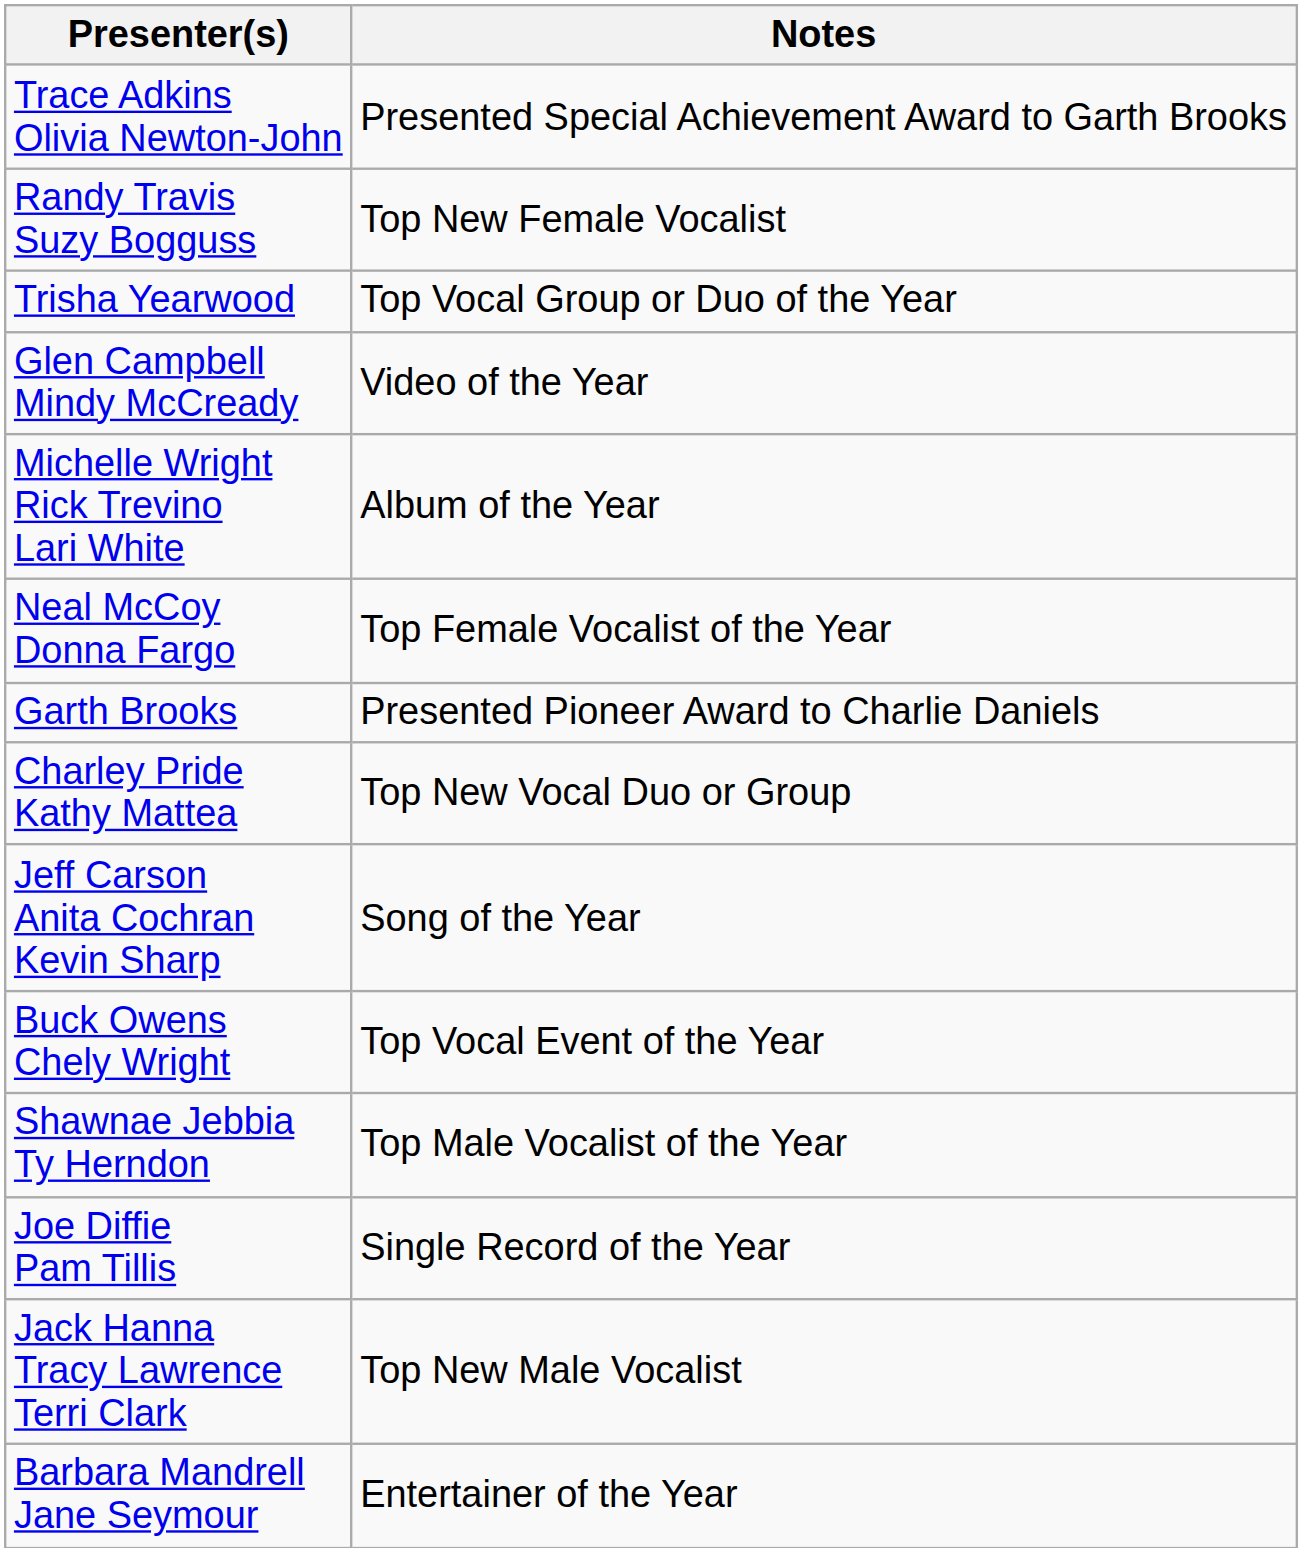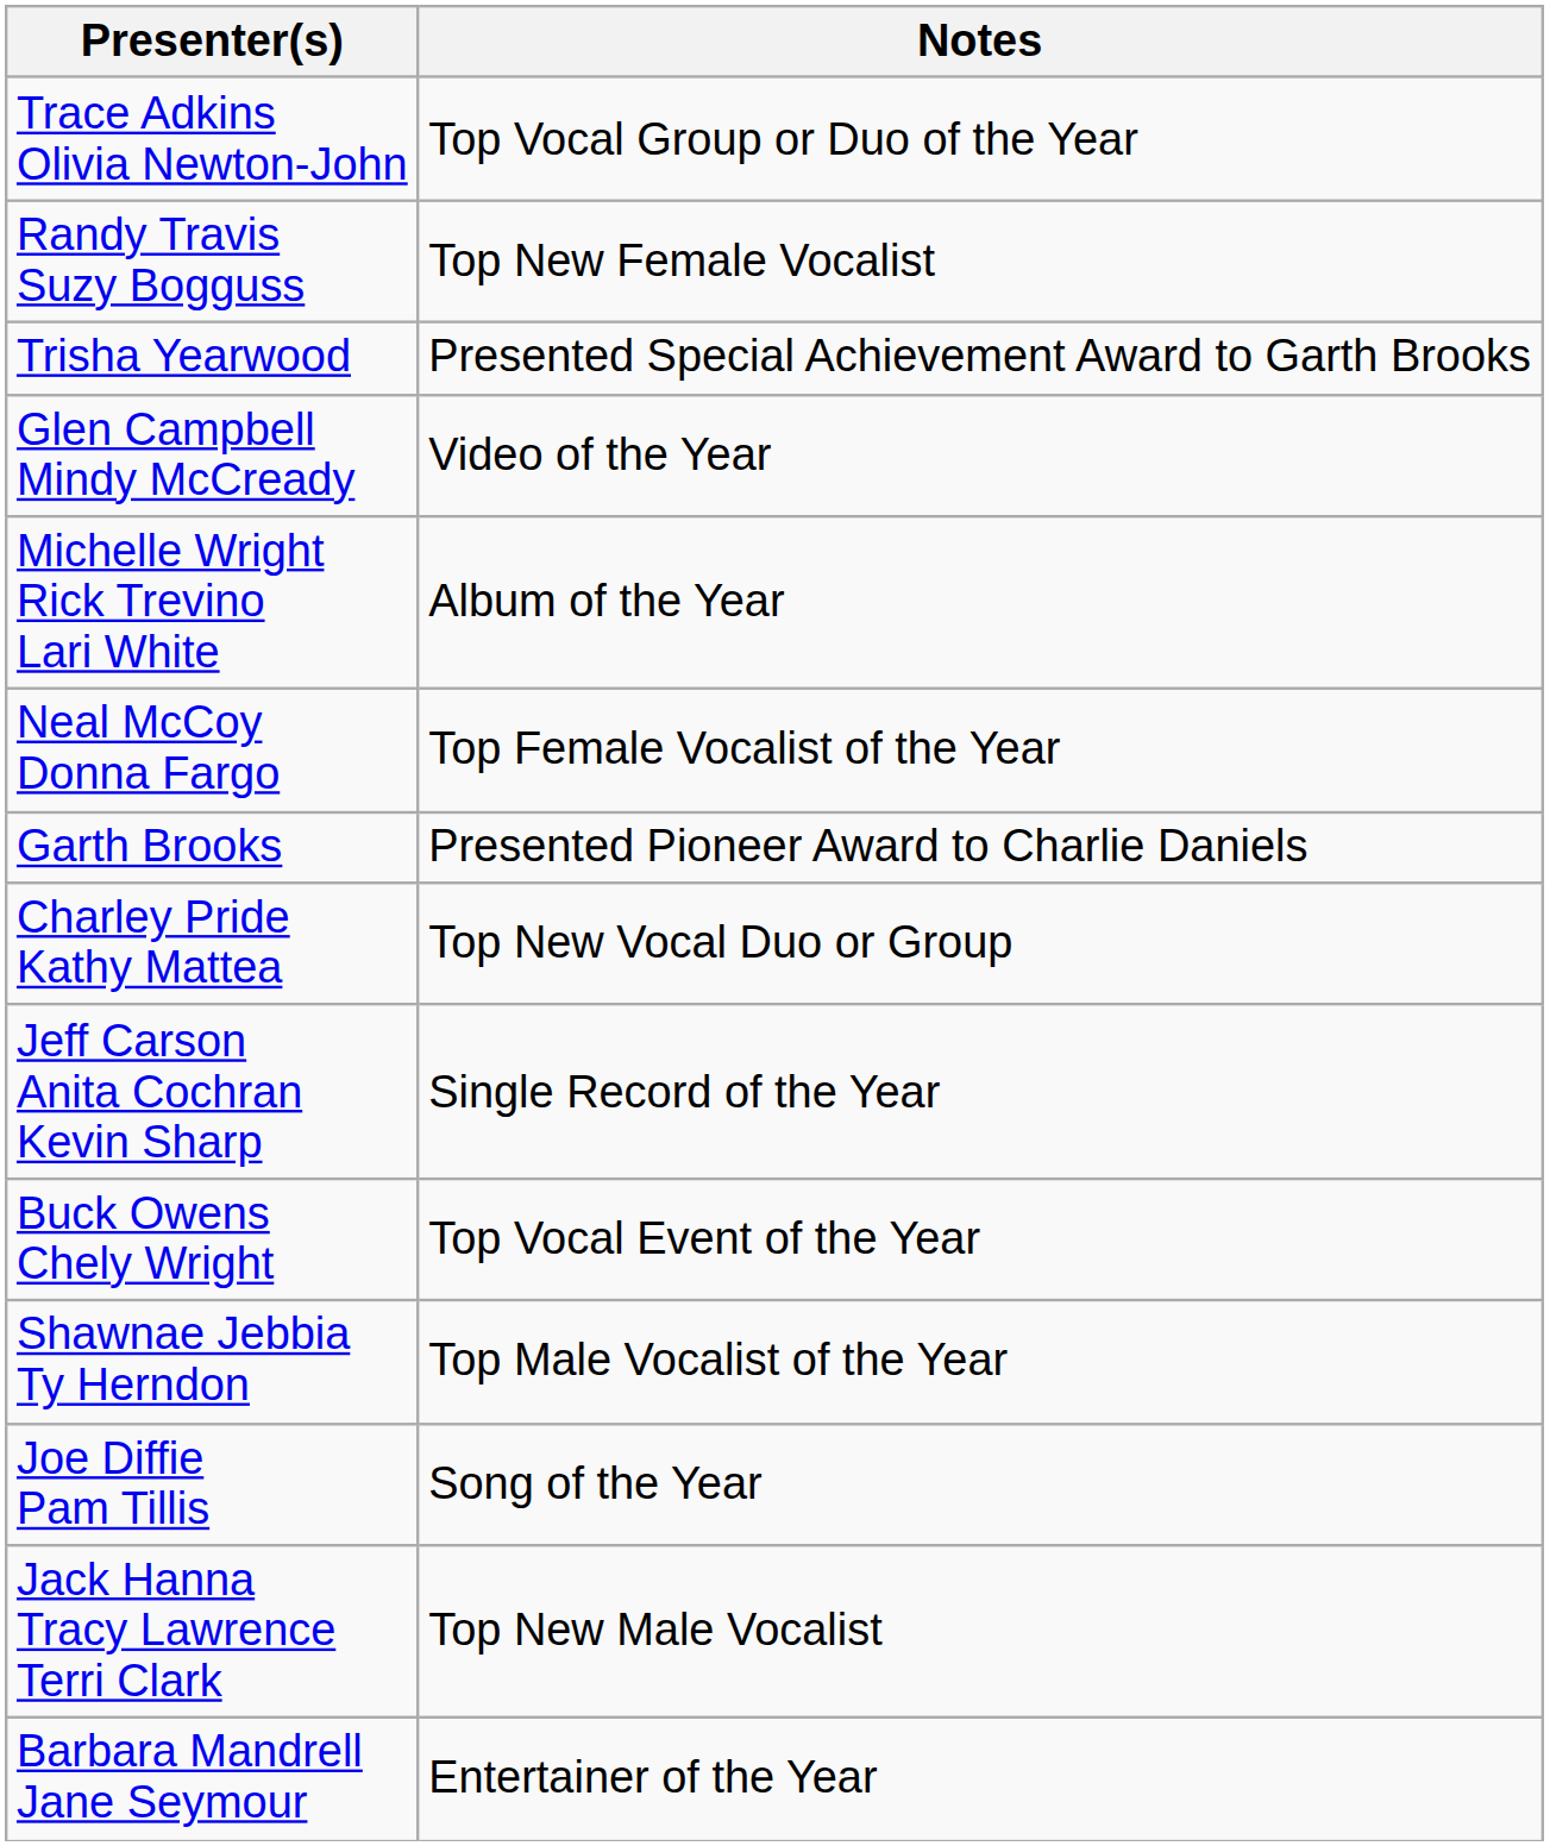Trace Adkins Olivia Newton-John | Notes: Presented Special Achievement Award to Garth Brooks -> Top Vocal Group or Duo of the Year
Trisha Yearwood | Notes: Top Vocal Group or Duo of the Year -> Presented Special Achievement Award to Garth Brooks
Jeff Carson Anita Cochran Kevin Sharp | Notes: Song of the Year -> Single Record of the Year
Joe Diffie Pam Tillis | Notes: Single Record of the Year -> Song of the Year
